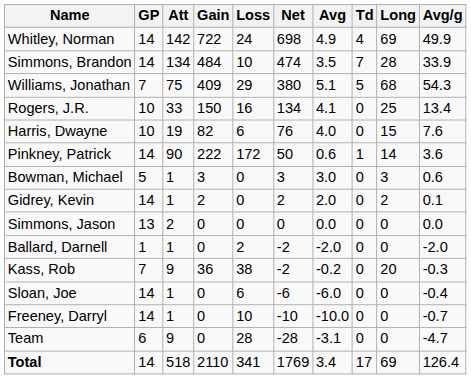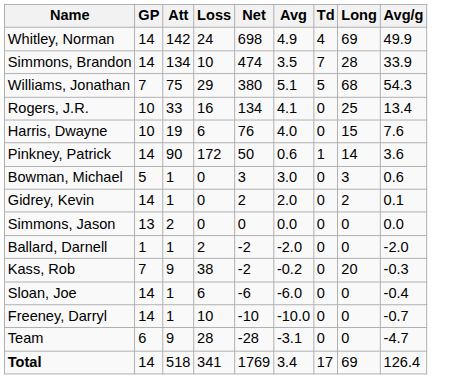- column: Gain | 722 | 484 | 409 | 150 | 82 | 222 | 3 | 2 | 0 | 0 | 36 | 0 | 0 | 0 | 2110
